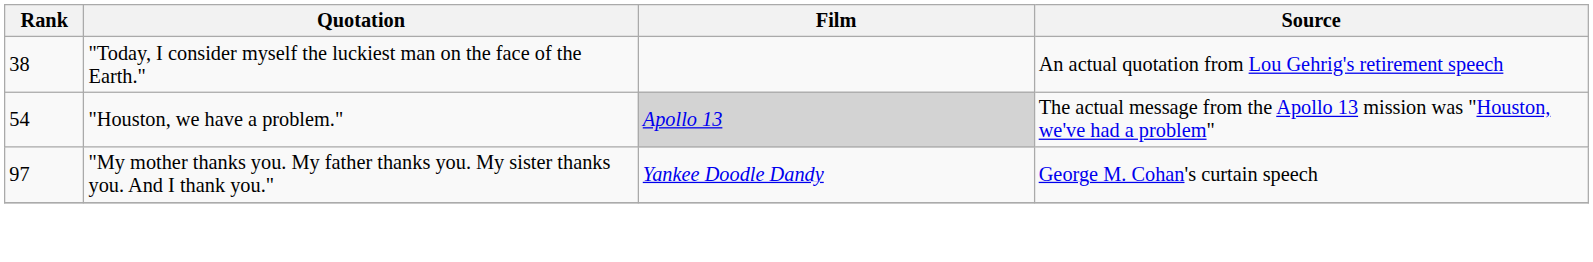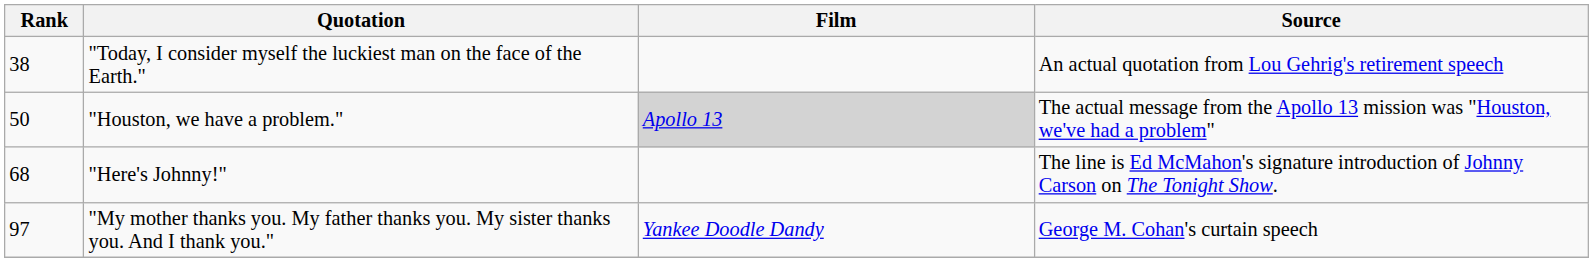"Houston, we have a problem." | Rank: 54 -> 50
+ row: 68 | "Here's Johnny!" | The line is Ed McMahon's signature introduction of Johnny Carson on The Tonight Show.
